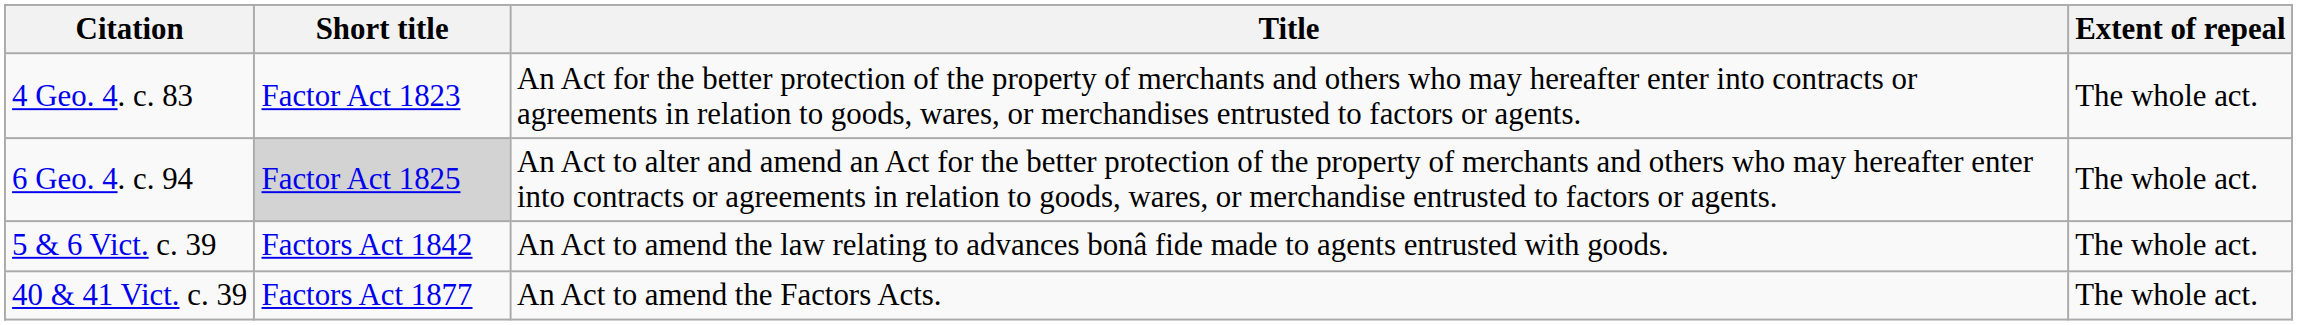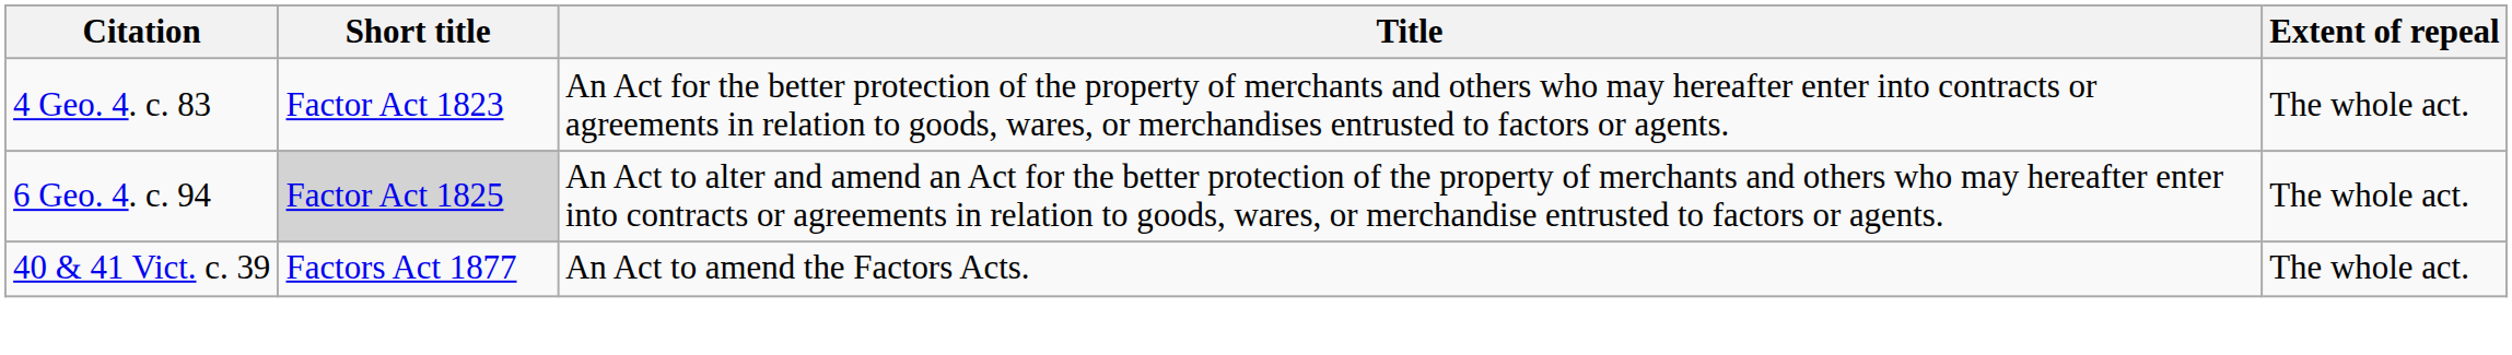- row: 5 & 6 Vict. c. 39 | Factors Act 1842 | An Act to amend the law relating to advances bonâ fide made to agents entrusted with goods. | The whole act.
